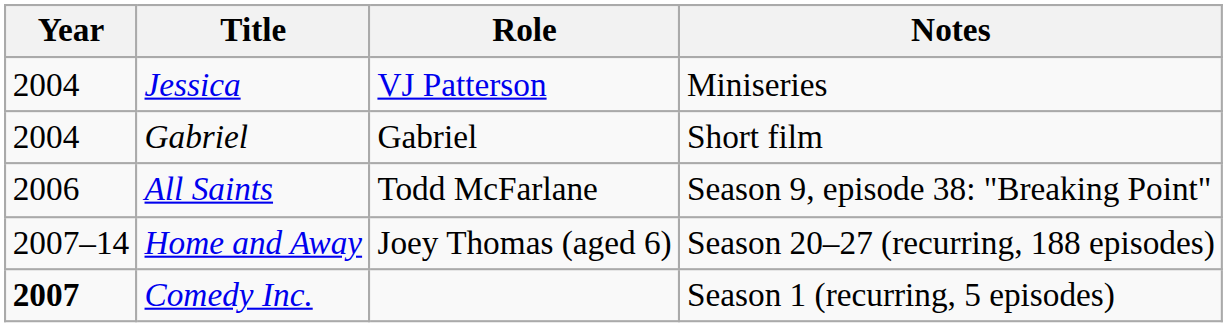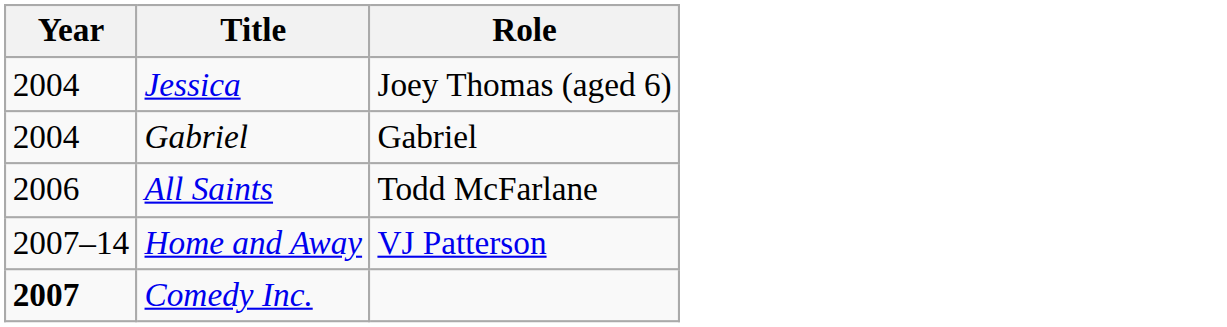- column: Notes | Miniseries | Short film | Season 9, episode 38: "Breaking Point" | Season 20–27 (recurring, 188 episodes) | Season 1 (recurring, 5 episodes)
Jessica | Role: VJ Patterson -> Joey Thomas (aged 6)
Home and Away | Role: Joey Thomas (aged 6) -> VJ Patterson
